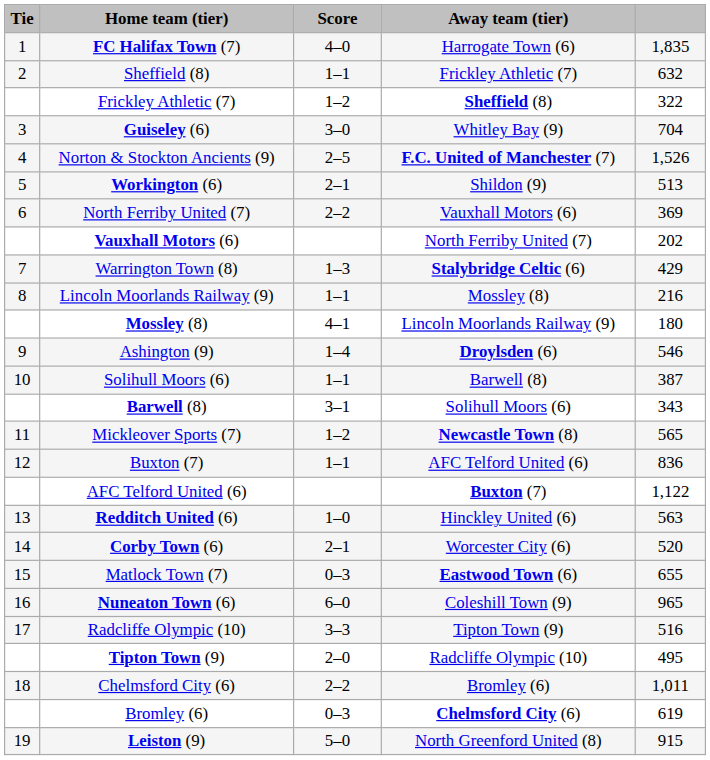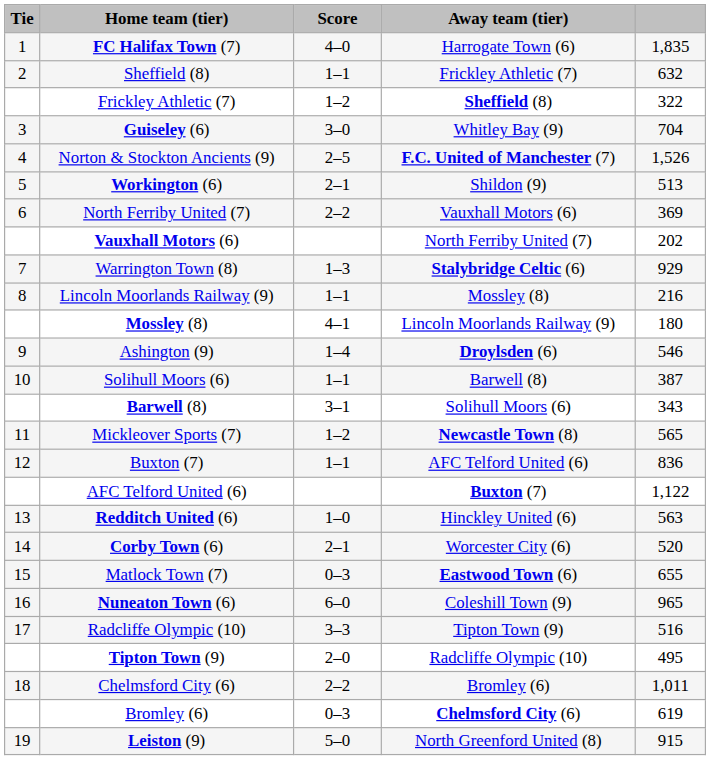Warrington Town (8) | column 5: 429 -> 929
